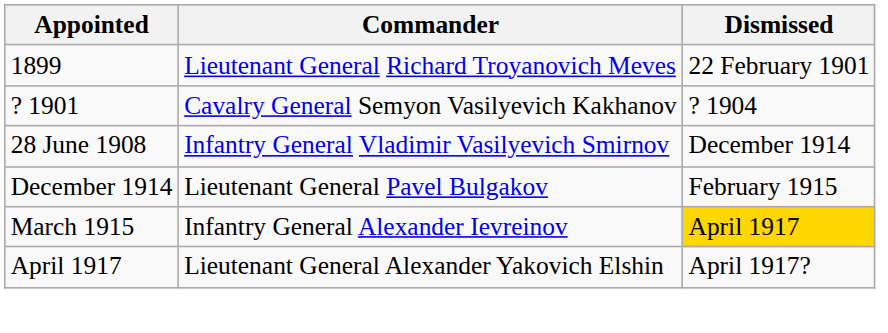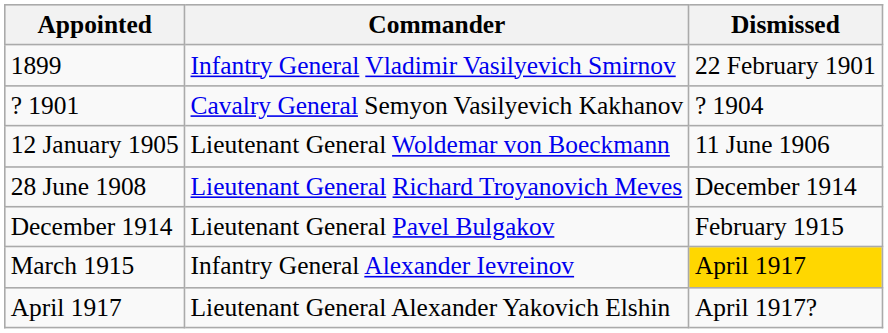1899 | Commander: Lieutenant General Richard Troyanovich Meves -> Infantry General Vladimir Vasilyevich Smirnov
+ row: 12 January 1905 | Lieutenant General Woldemar von Boeckmann | 11 June 1906
28 June 1908 | Commander: Infantry General Vladimir Vasilyevich Smirnov -> Lieutenant General Richard Troyanovich Meves
